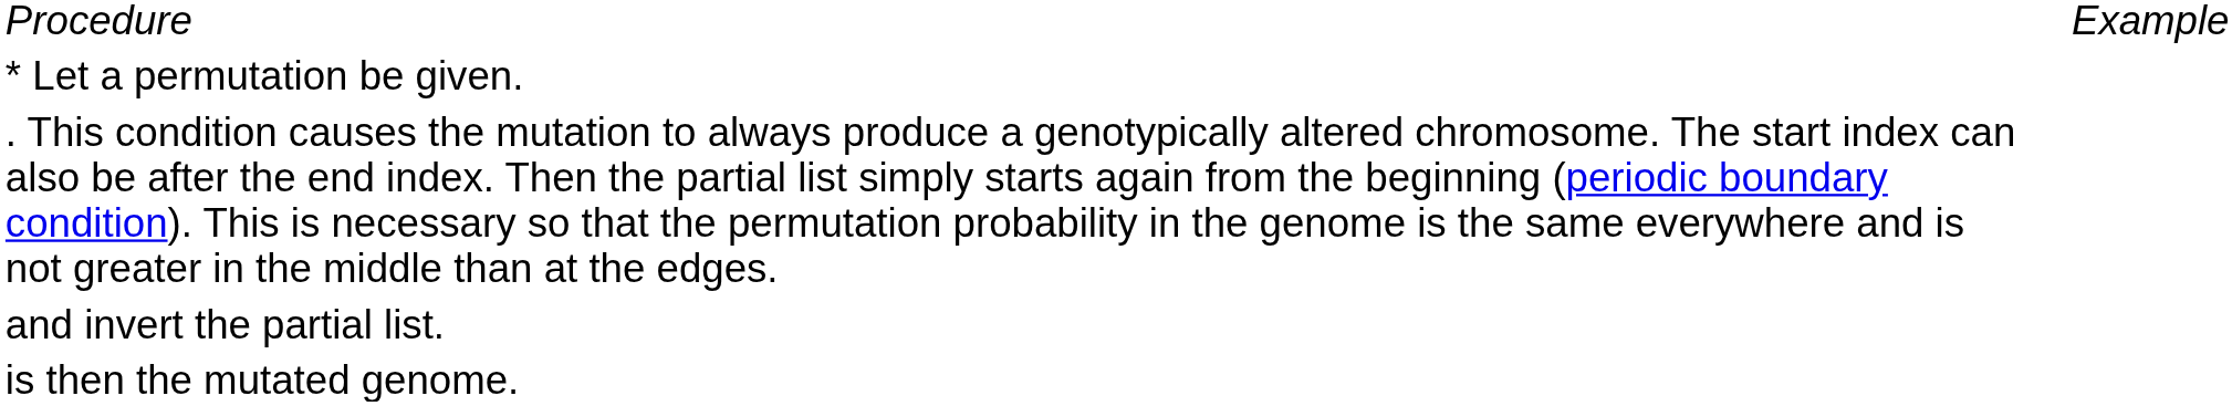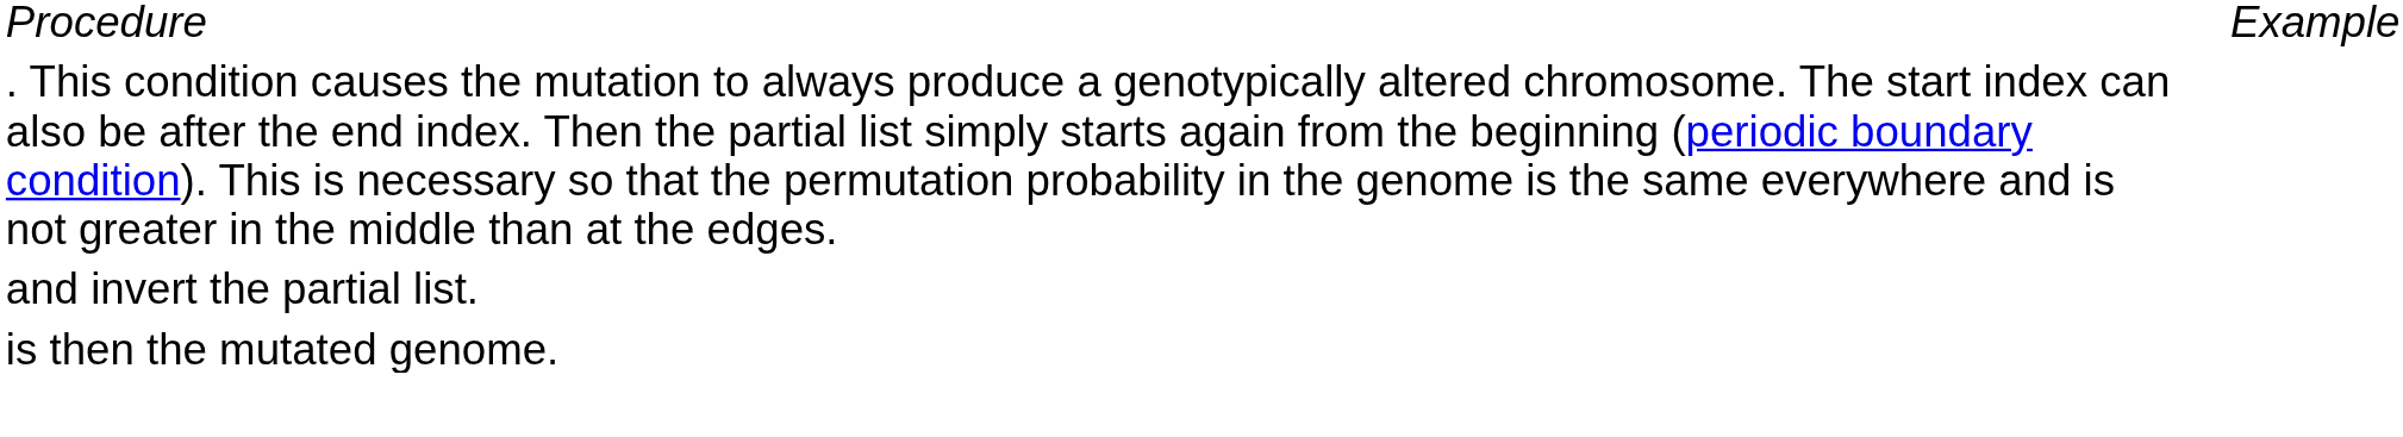- row: * Let a permutation be given.
